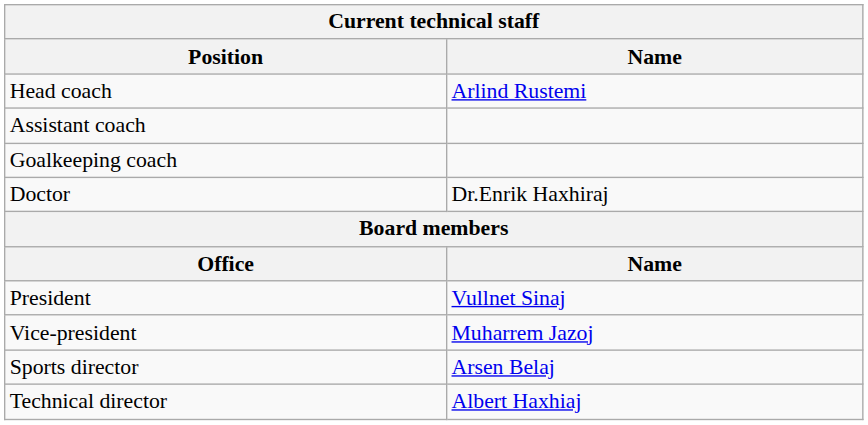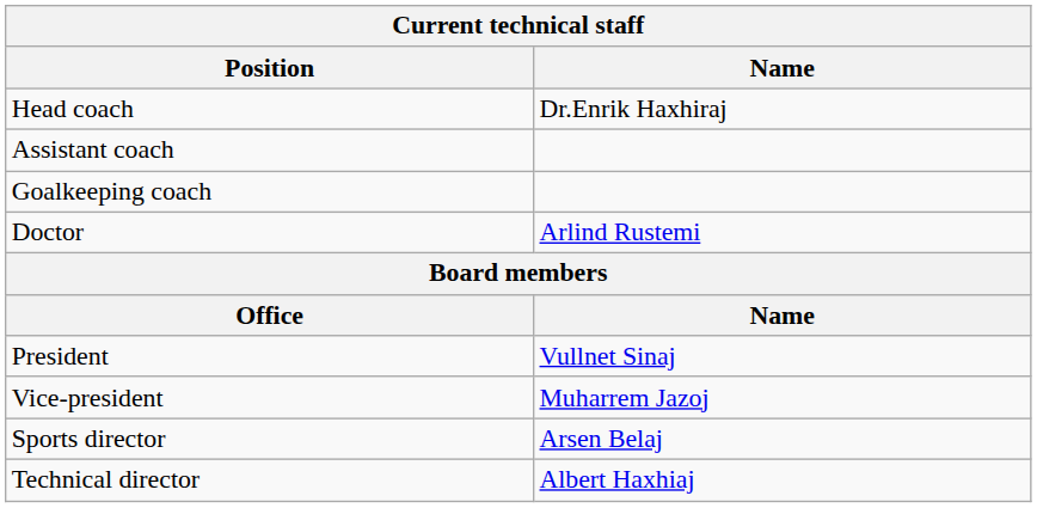Head coach | Name: Arlind Rustemi -> Dr.Enrik Haxhiraj
Doctor | Name: Dr.Enrik Haxhiraj -> Arlind Rustemi
